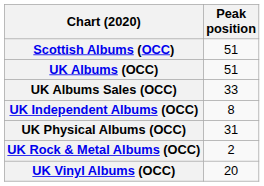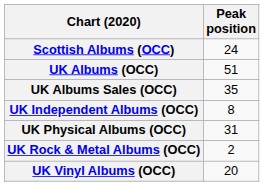Scottish Albums (OCC) | Peak position: 51 -> 24
UK Albums Sales (OCC) | Peak position: 33 -> 35
